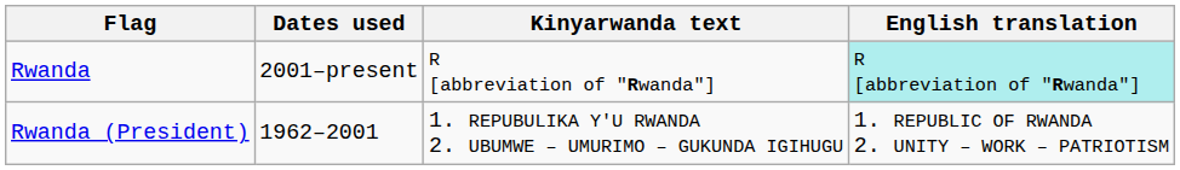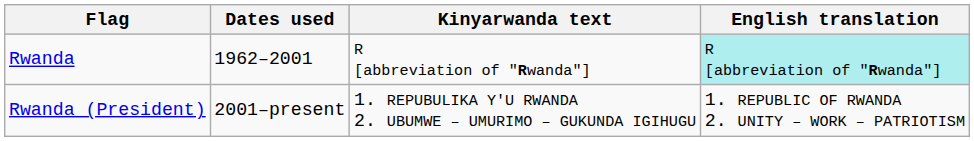Rwanda | Dates used: 2001–present -> 1962–2001
Rwanda (President) | Dates used: 1962–2001 -> 2001–present
